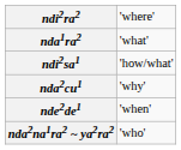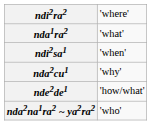ndi2sa1 | column 2: 'how/what' -> 'when'
nde2de1 | column 2: 'when' -> 'how/what'
